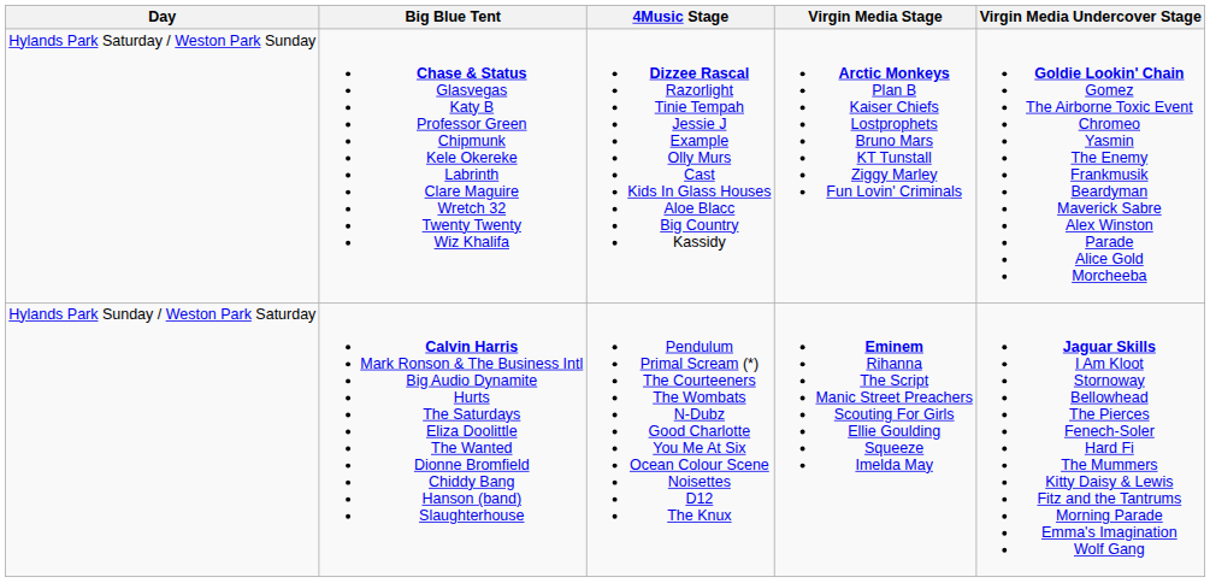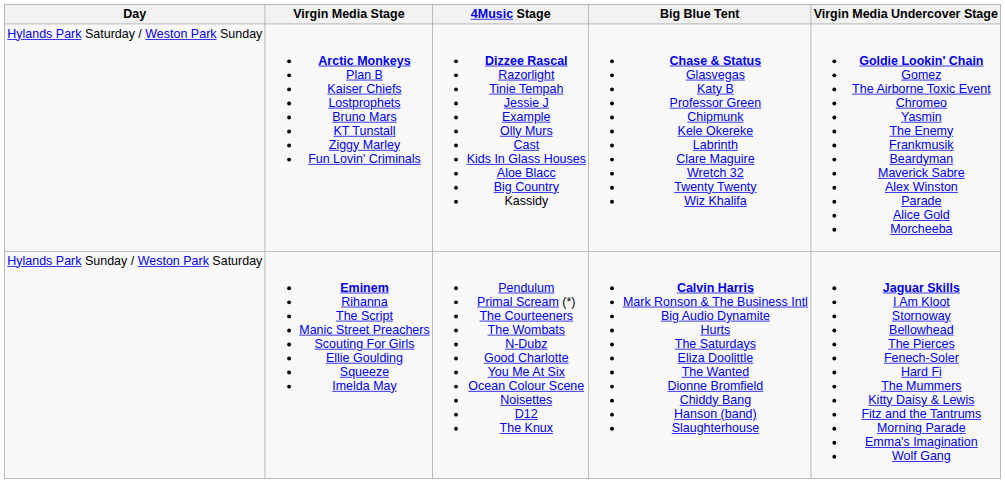columns swapped: Virgin Media Stage <-> Big Blue Tent
